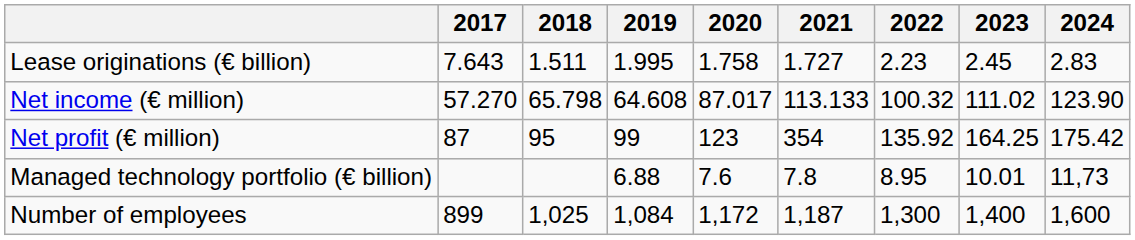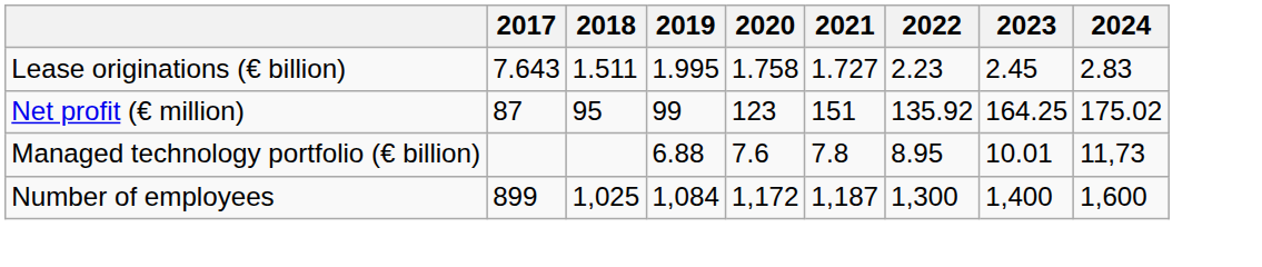- row: Net income (€ million) | 57.270 | 65.798 | 64.608 | 87.017 | 113.133 | 100.32 | 111.02 | 123.90
Net profit (€ million) | 2021: 354 -> 151
Net profit (€ million) | 2024: 175.42 -> 175.02
